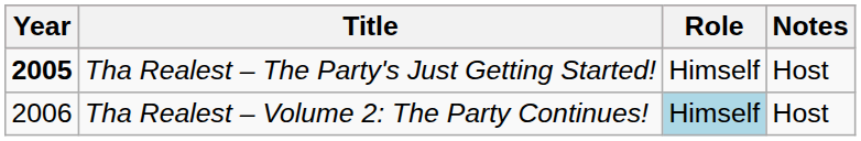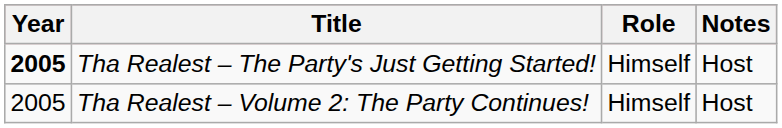Tha Realest – Volume 2: The Party Continues! | Year: 2006 -> 2005
Tha Realest – Volume 2: The Party Continues! | Role: lightblue background -> no background
